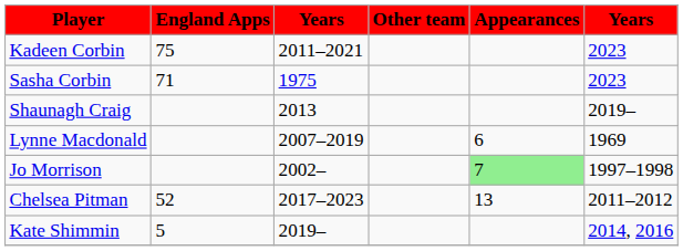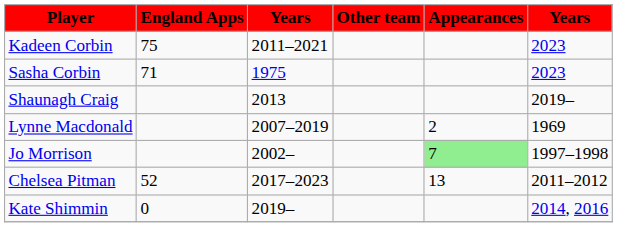Lynne Macdonald | Appearances: 6 -> 2
Kate Shimmin | England Apps: 5 -> 0
